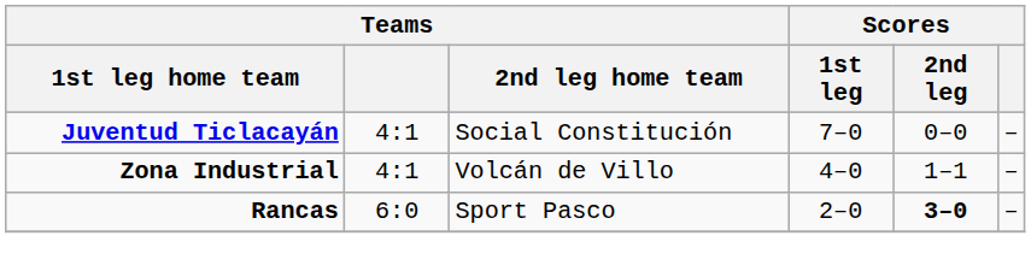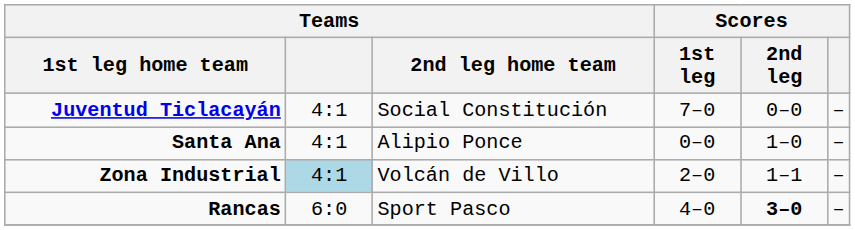+ row: Santa Ana | 4:1 | Alipio Ponce | 0–0 | 1–0 | –
Zona Industrial | Teams: no background -> lightblue background
Zona Industrial | Scores / 1st leg: 4–0 -> 2–0
Rancas | Scores / 1st leg: 2–0 -> 4–0
